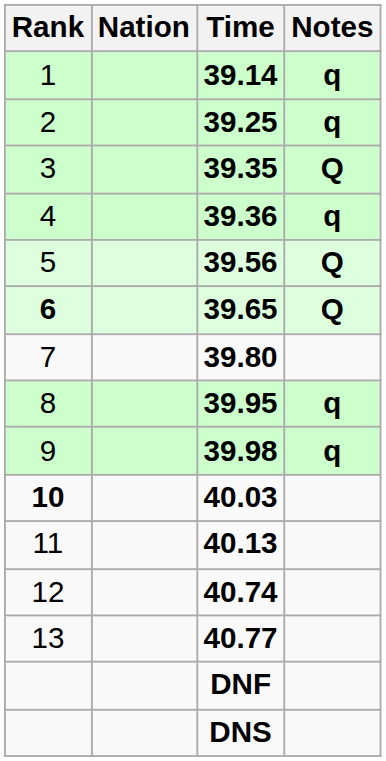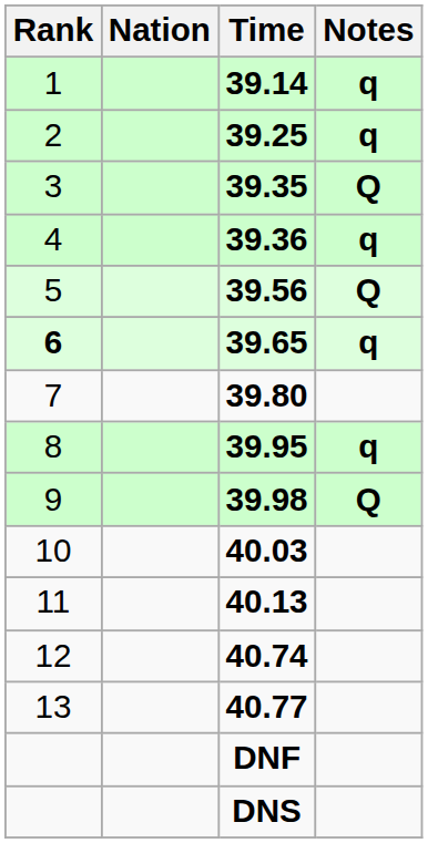39.65 | Notes: Q -> q
39.98 | Notes: q -> Q
40.03 | Rank: bold -> normal
